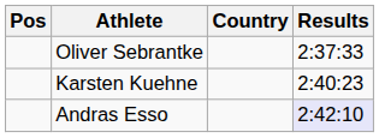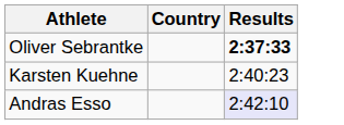- column: Pos
Oliver Sebrantke | Results: normal -> bold
